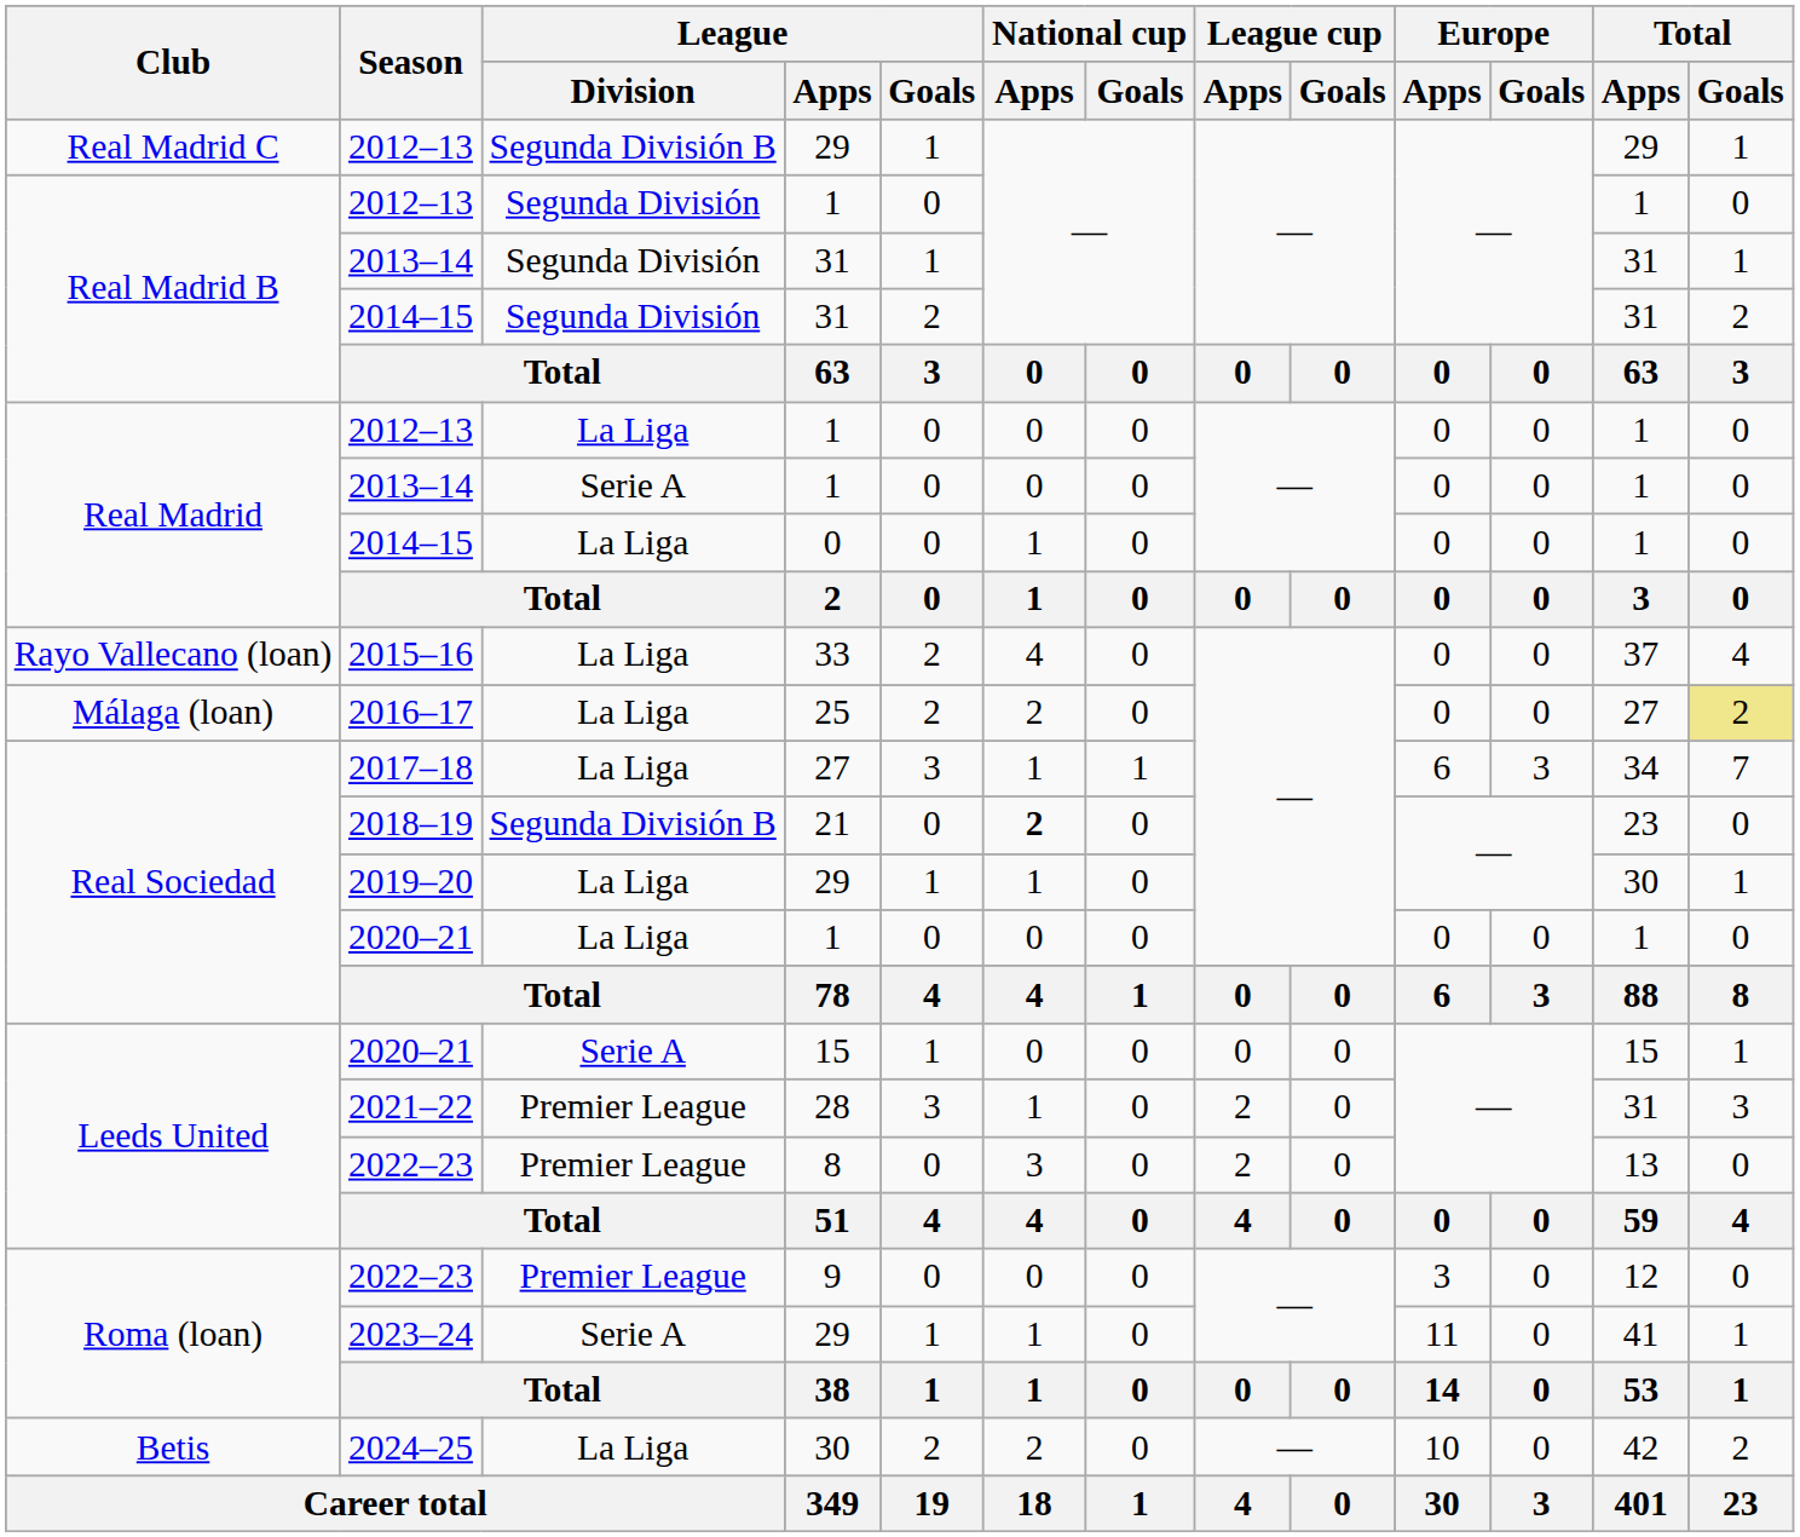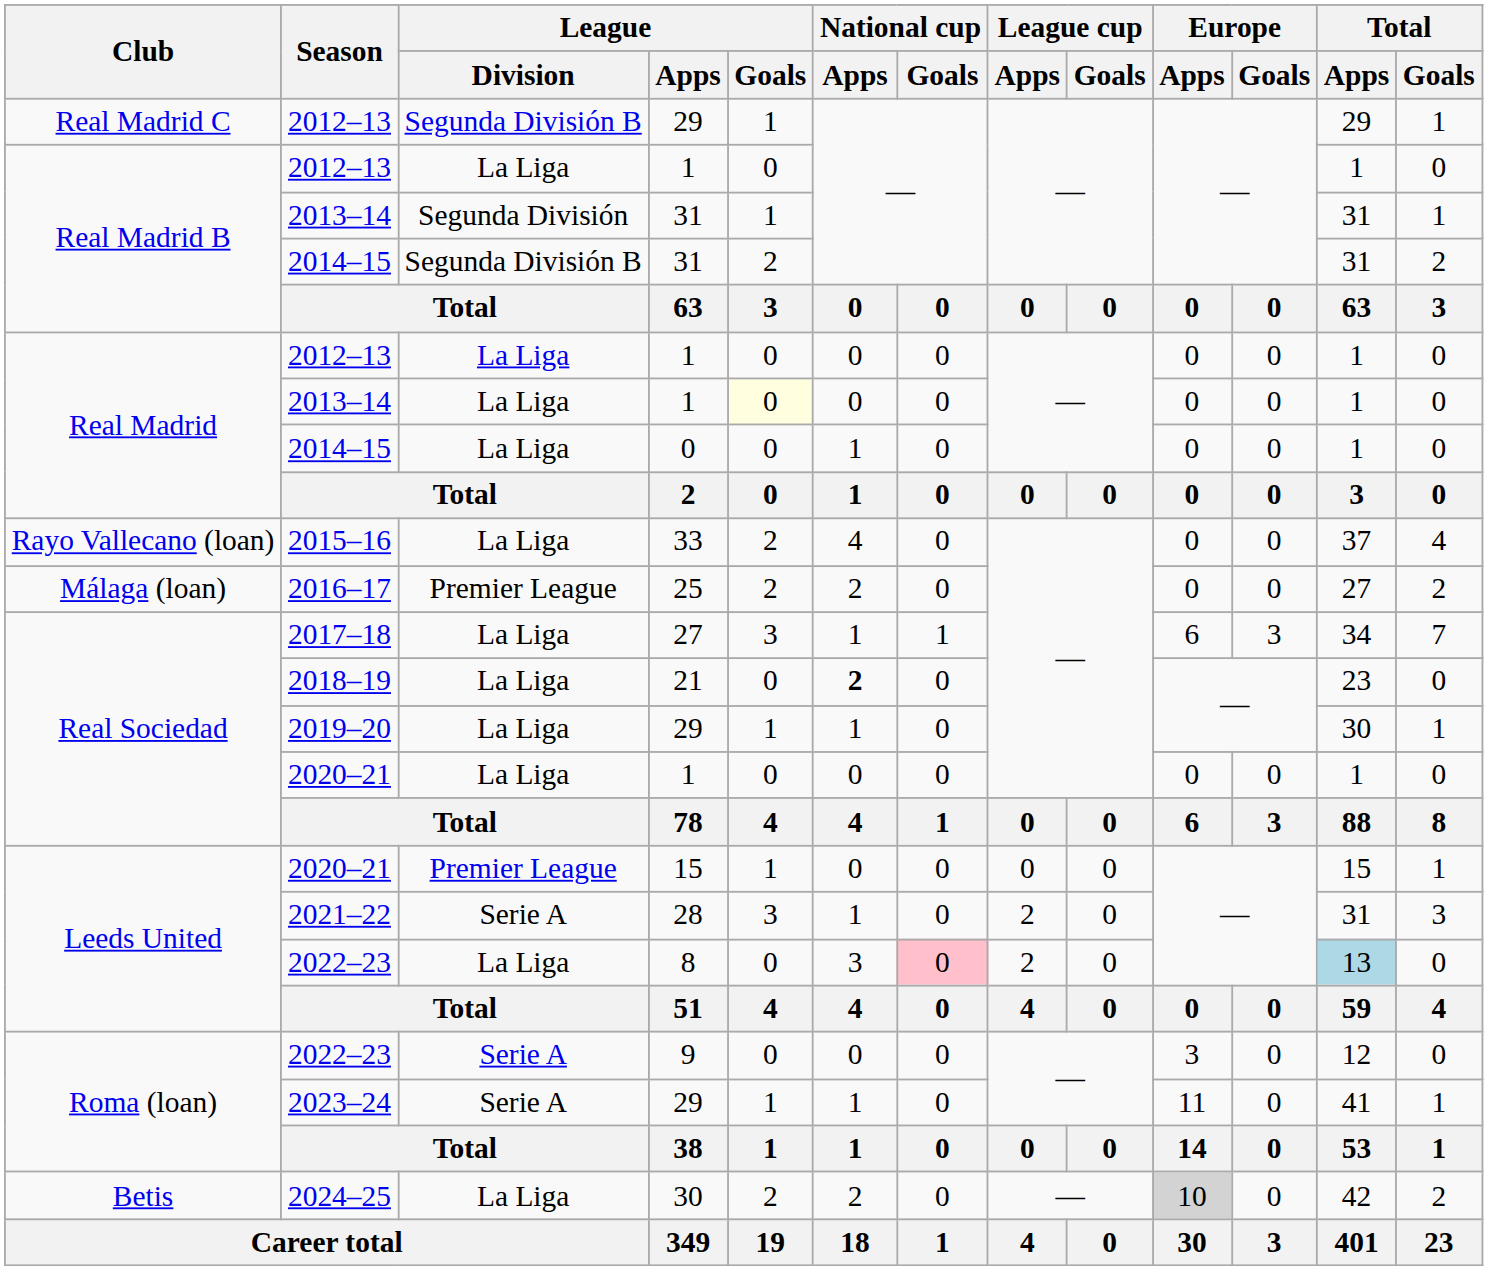Real Madrid B / 2012–13 | League / Division: Segunda División -> La Liga
Real Madrid B / 2014–15 | League / Division: Segunda División -> Segunda División B
Real Madrid / 2013–14 | League / Division: Serie A -> La Liga
Real Madrid / 2013–14 | League / Goals: no background -> lightyellow background
2016–17 | League / Division: La Liga -> Premier League
2016–17 | Total / Goals: khaki background -> no background
2018–19 | League / Division: Segunda División B -> La Liga
Leeds United / 2020–21 | League / Division: Serie A -> Premier League
2021–22 | League / Division: Premier League -> Serie A
Leeds United / 2022–23 | League / Division: Premier League -> La Liga
Leeds United / 2022–23 | National cup / Goals: no background -> pink background
Leeds United / 2022–23 | Total / Apps: no background -> lightblue background
Roma (loan) / 2022–23 | League / Division: Premier League -> Serie A
2024–25 | Europe / Apps: no background -> lightgrey background
